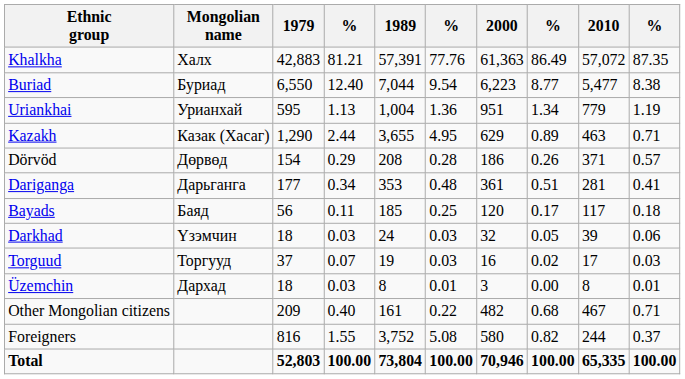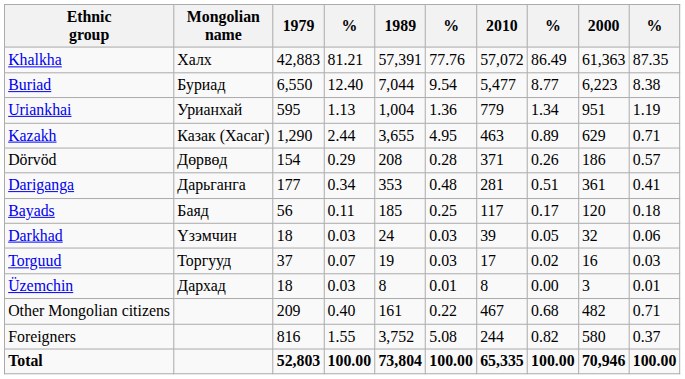columns swapped: 2000 <-> 2010
